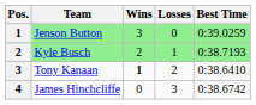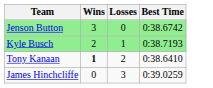- column: Pos. | 1 | 2 | 3 | 4
Jenson Button | Best Time: 0:39.0259 -> 0:38.6742
James Hinchcliffe | Best Time: 0:38.6742 -> 0:39.0259
